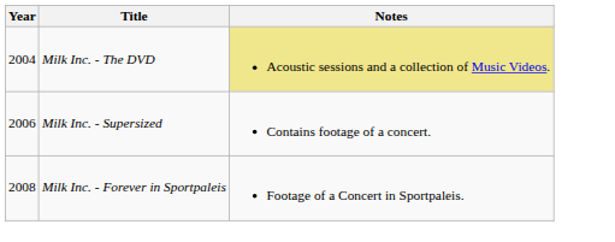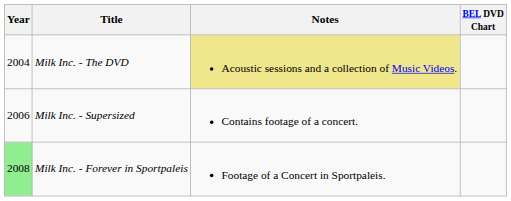+ column: BEL DVD Chart
Milk Inc. - Forever in Sportpaleis | Year: no background -> lightgreen background
